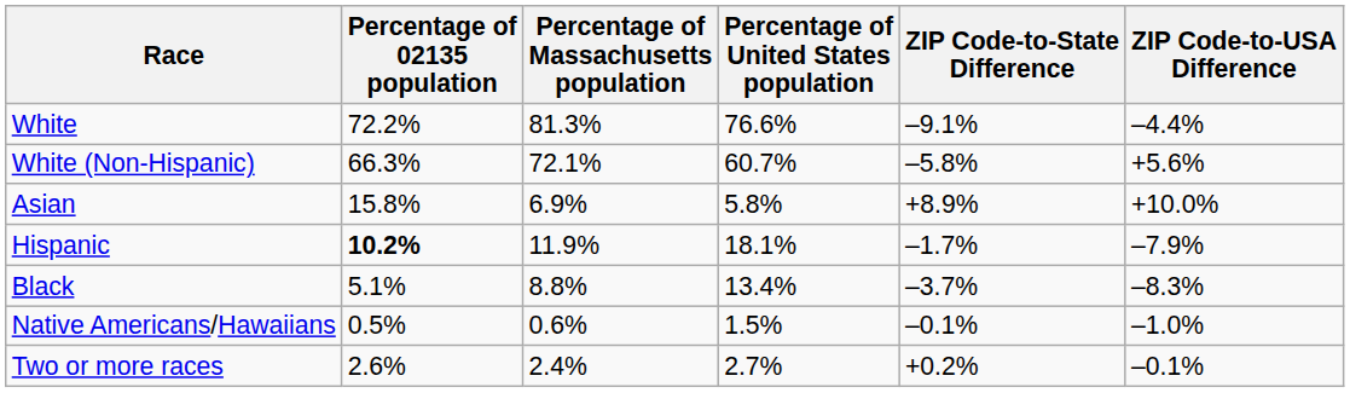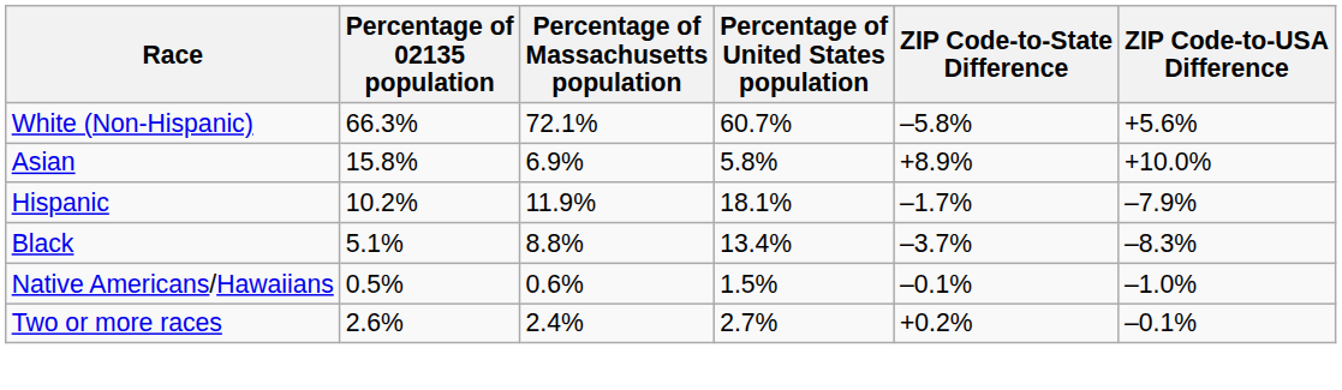- row: White | 72.2% | 81.3% | 76.6% | –9.1% | –4.4%
Hispanic | Percentage of 02135 population: bold -> normal
